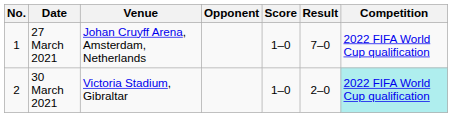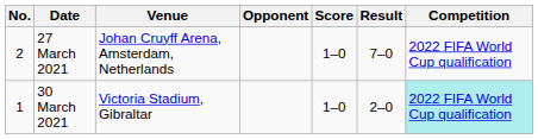27 March 2021 | No.: 1 -> 2
30 March 2021 | No.: 2 -> 1
